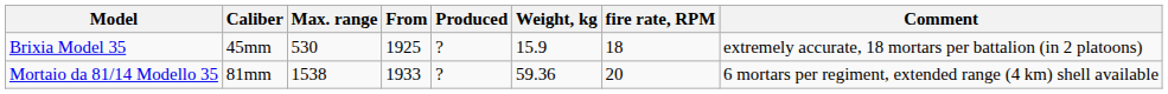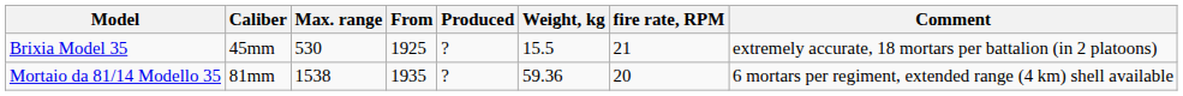Brixia Model 35 | Weight, kg: 15.9 -> 15.5
Brixia Model 35 | fire rate, RPM: 18 -> 21
Mortaio da 81/14 Modello 35 | From: 1933 -> 1935
